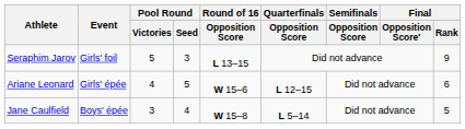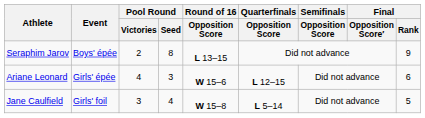Seraphim Jarov | Event: Girls' foil -> Boys' épée
Seraphim Jarov | Pool Round / Victories: 5 -> 2
Seraphim Jarov | Pool Round / Seed: 3 -> 8
Ariane Leonard | Pool Round / Seed: 5 -> 3
Jane Caulfield | Event: Boys' épée -> Girls' foil
